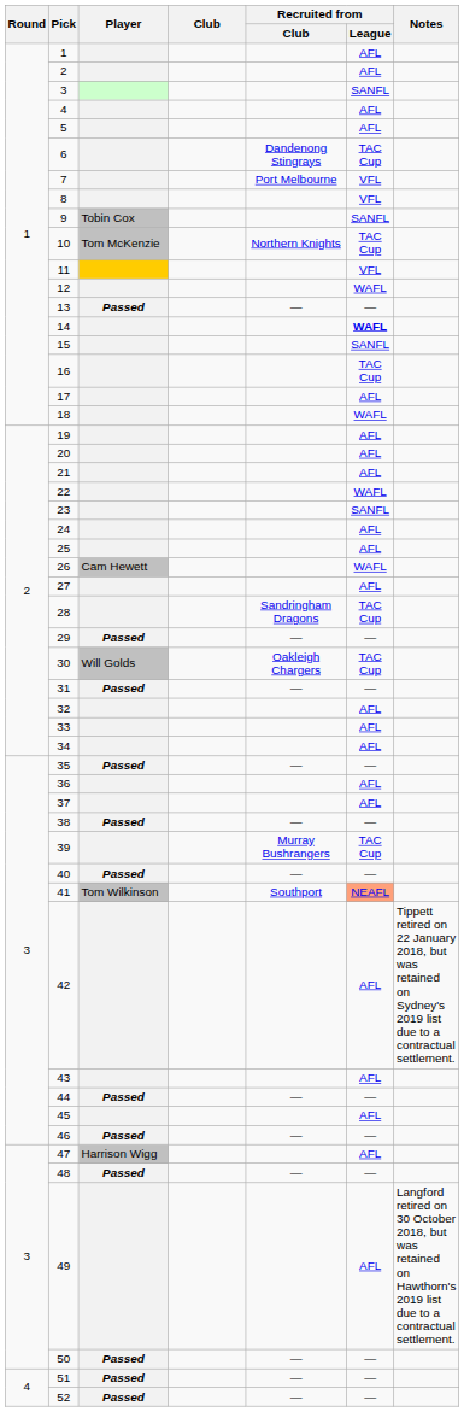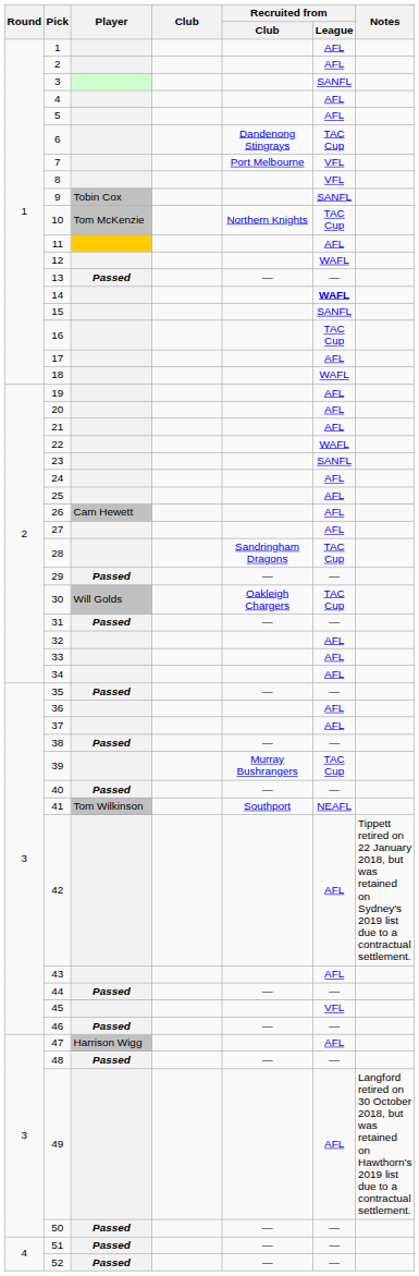11 | Recruited from / League: VFL -> AFL
26 | Recruited from / League: WAFL -> AFL
41 | Recruited from / League: lightsalmon background -> no background
45 | Recruited from / League: AFL -> VFL
